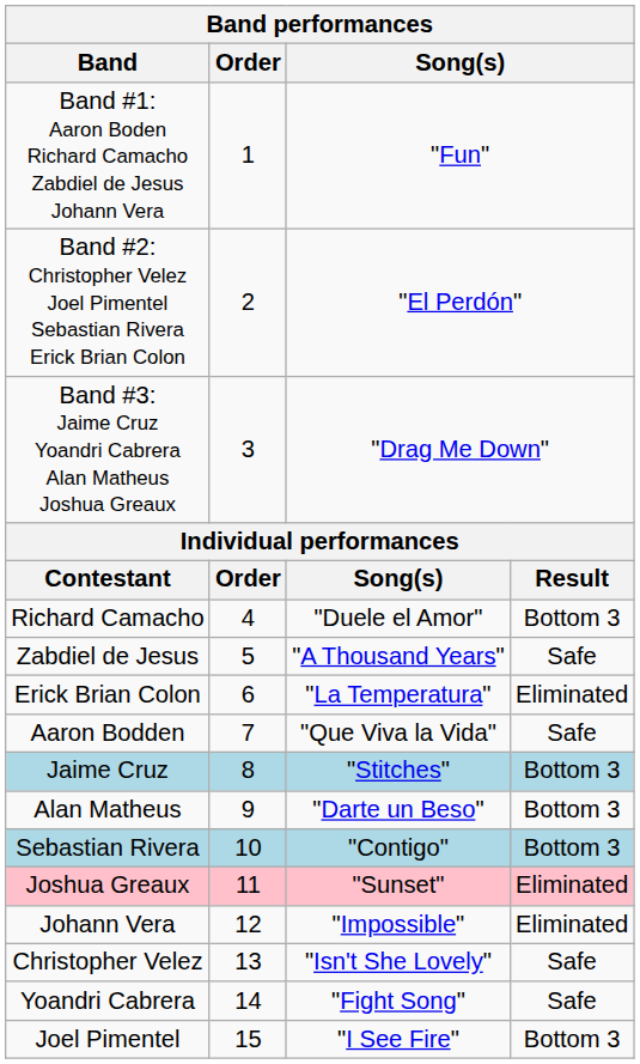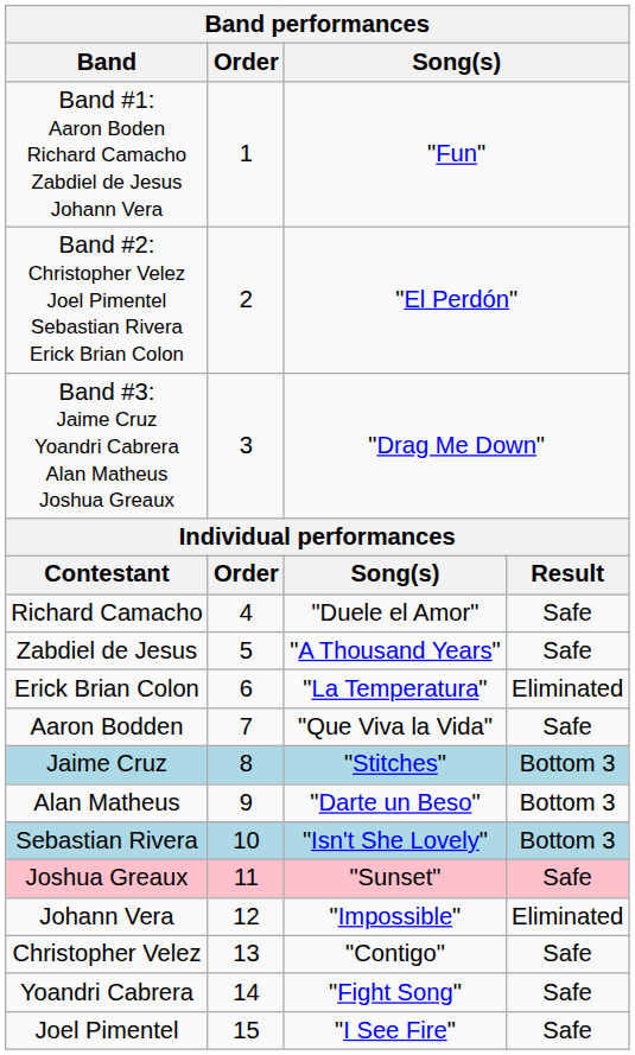Richard Camacho | column 4: Bottom 3 -> Safe
Sebastian Rivera | column 3: "Contigo" -> "Isn't She Lovely"
Joshua Greaux | column 4: Eliminated -> Safe
Christopher Velez | column 3: "Isn't She Lovely" -> "Contigo"
Joel Pimentel | column 4: Bottom 3 -> Safe
